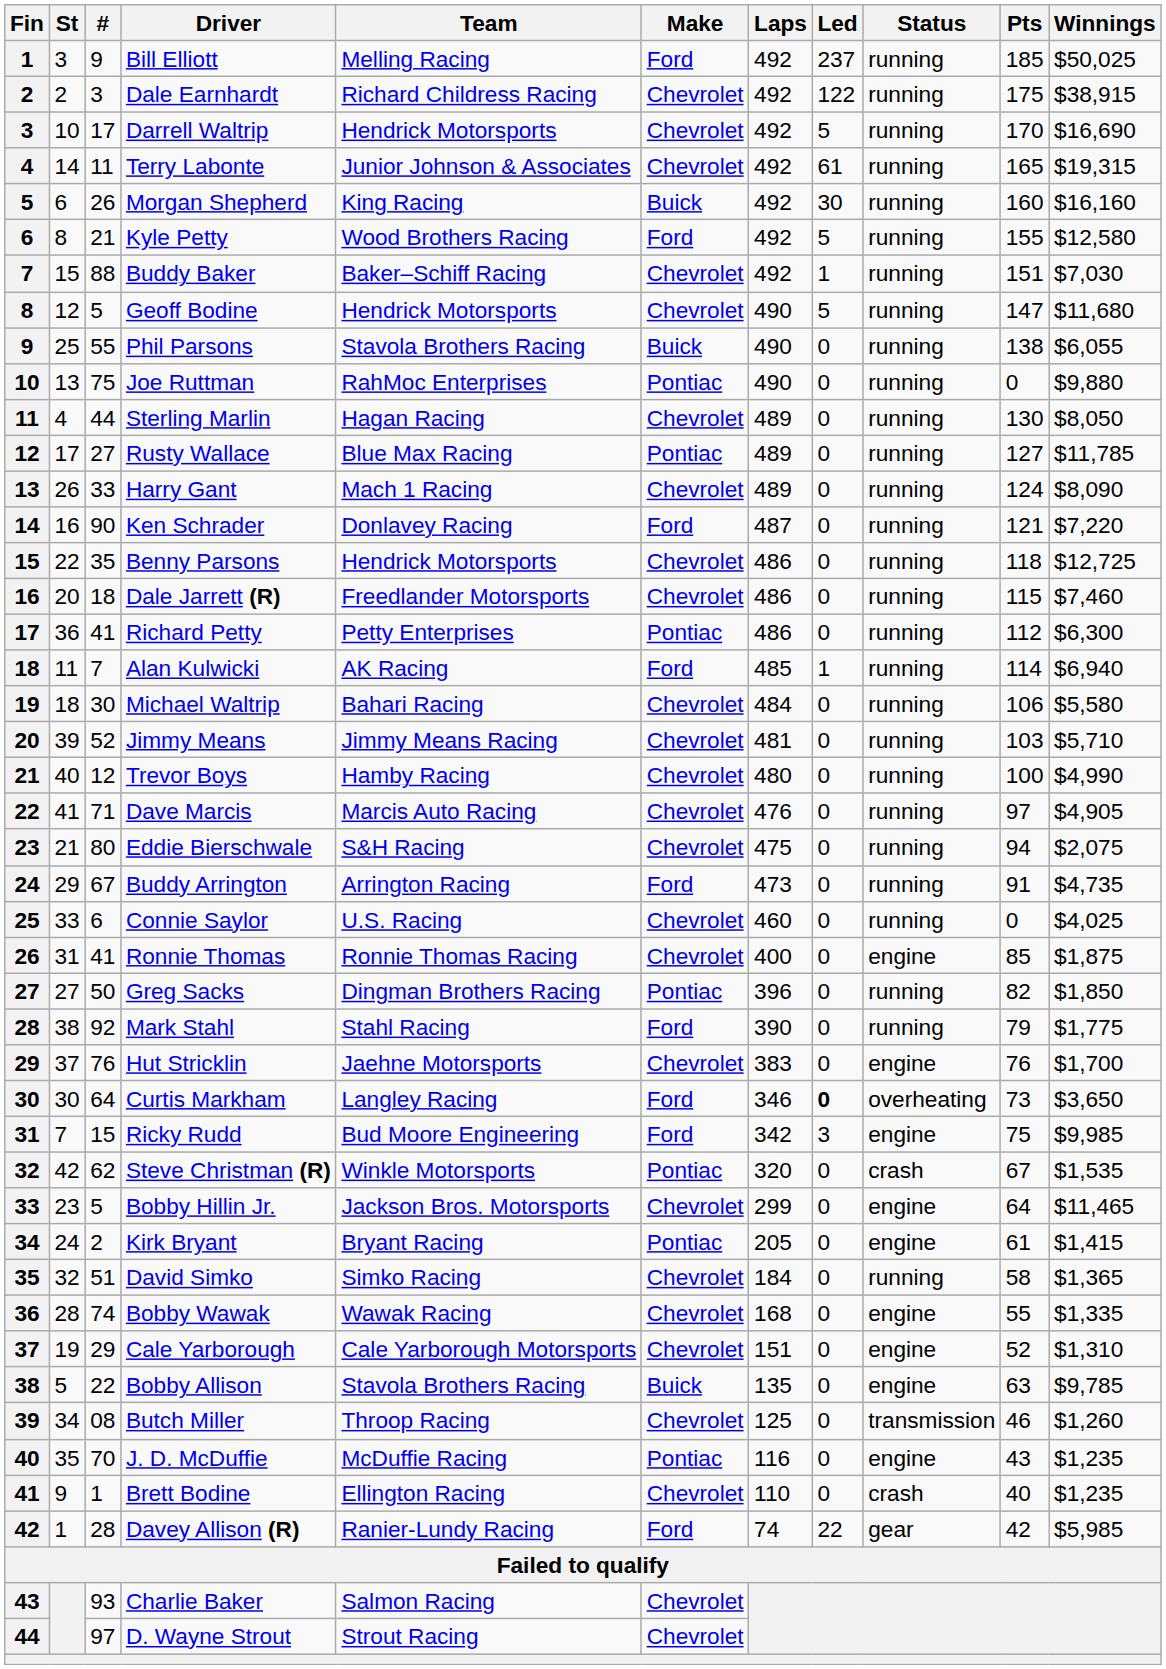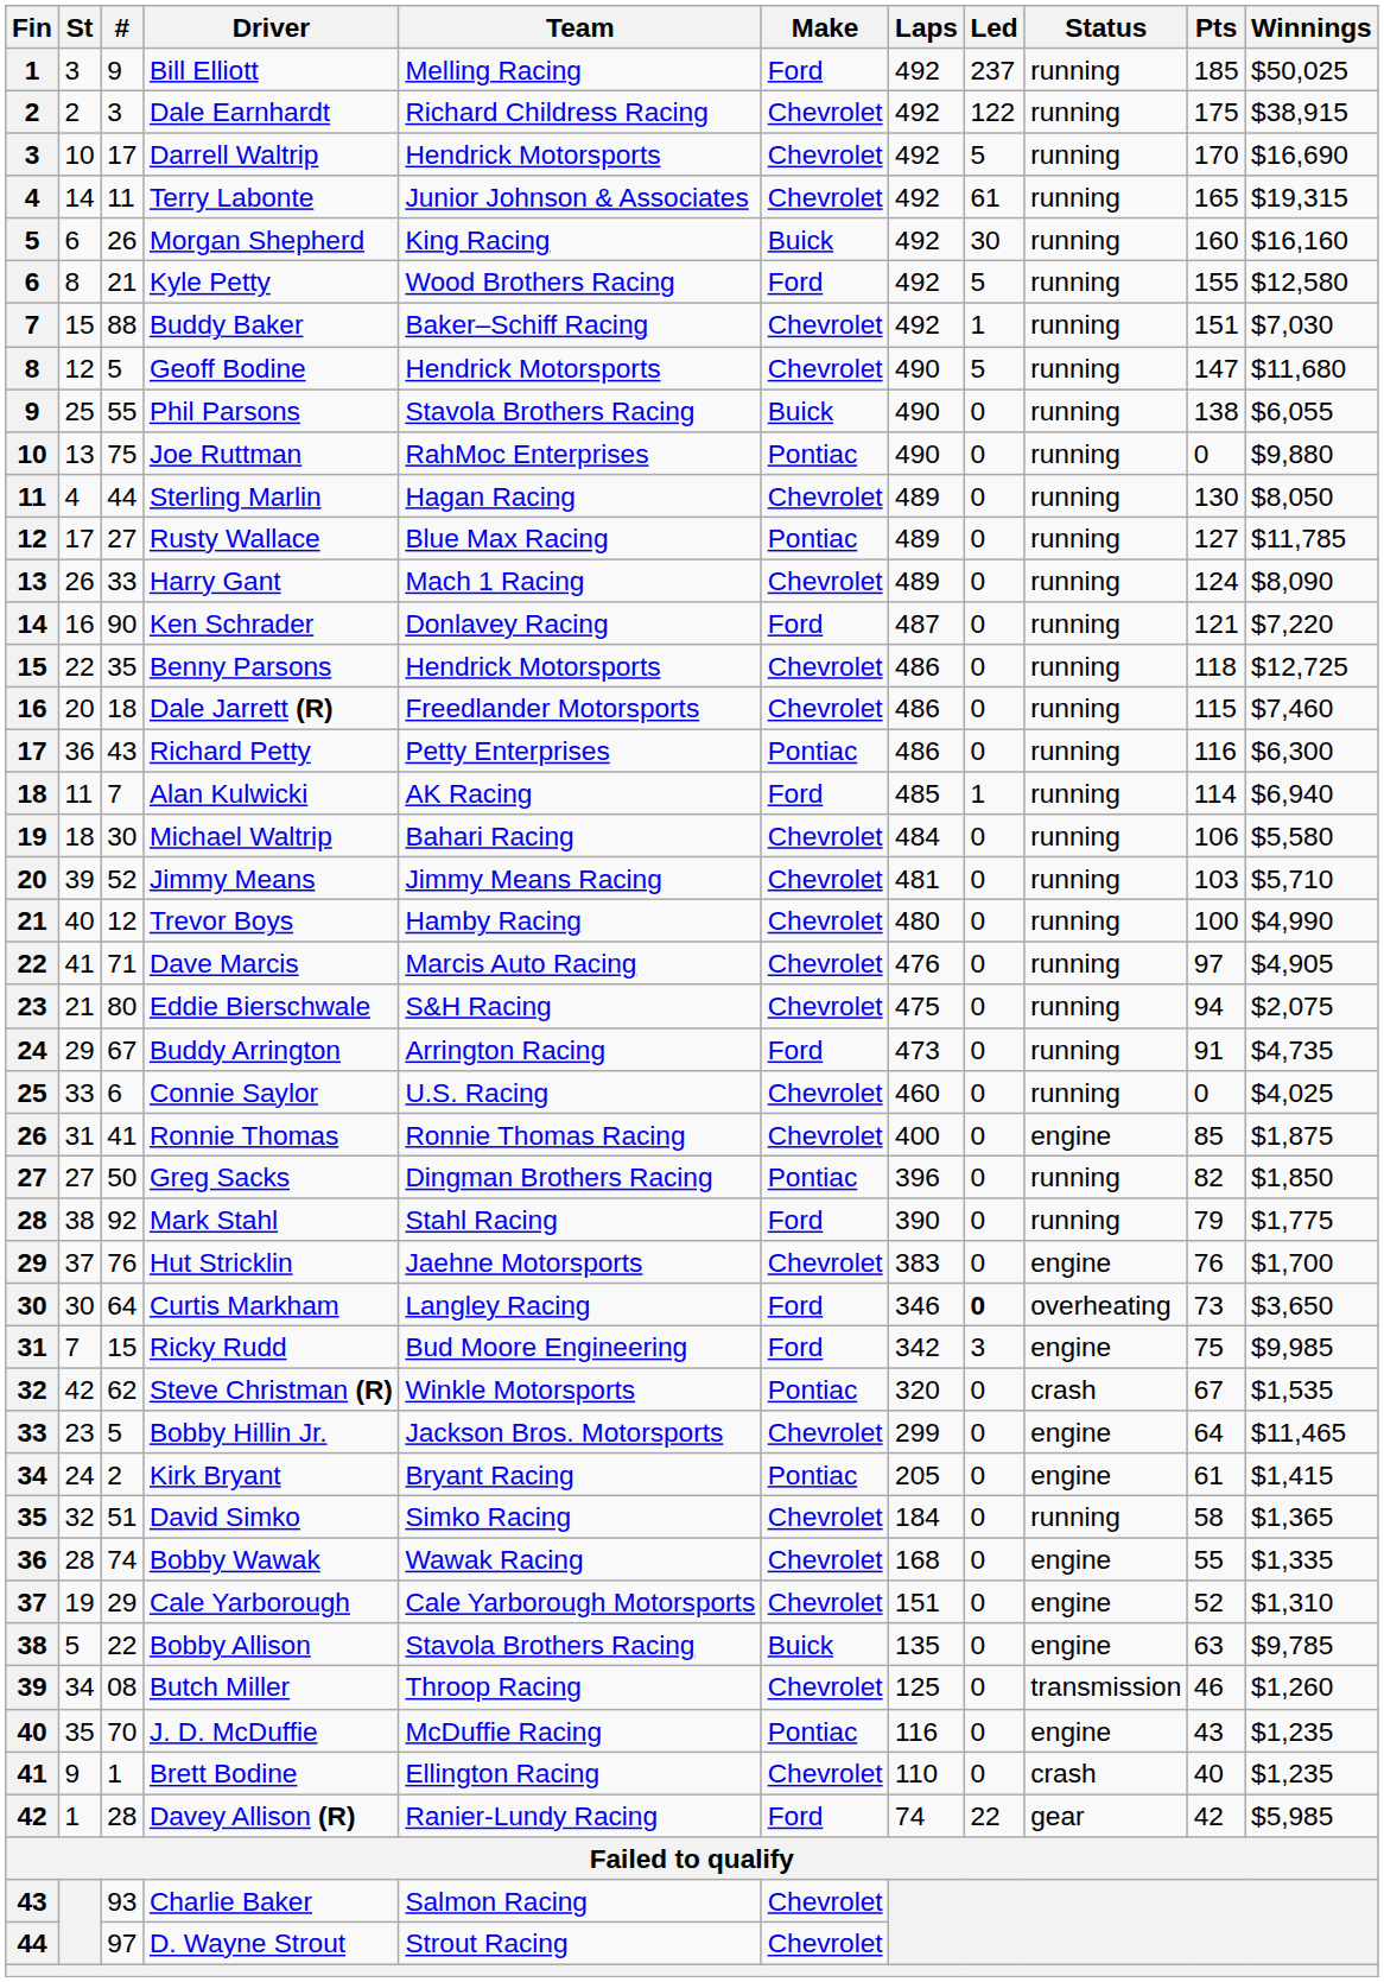Richard Petty | #: 41 -> 43
Richard Petty | Pts: 112 -> 116
